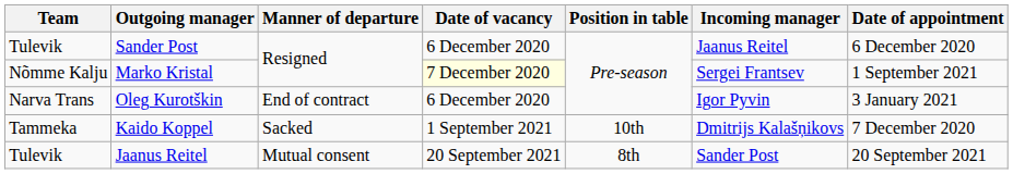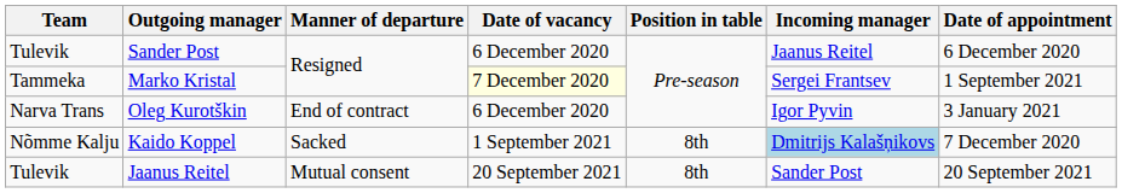Marko Kristal | Team: Nõmme Kalju -> Tammeka
Kaido Koppel | Team: Tammeka -> Nõmme Kalju
Kaido Koppel | Position in table: 10th -> 8th
Kaido Koppel | Incoming manager: no background -> lightblue background
